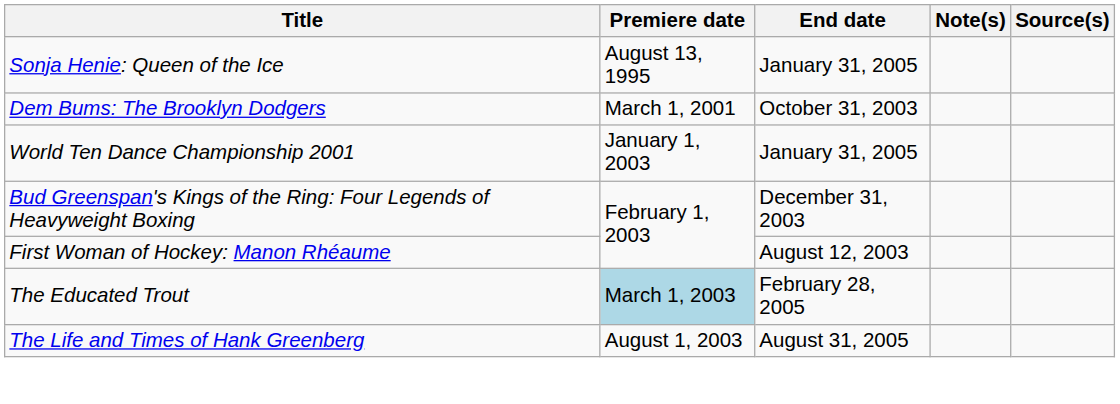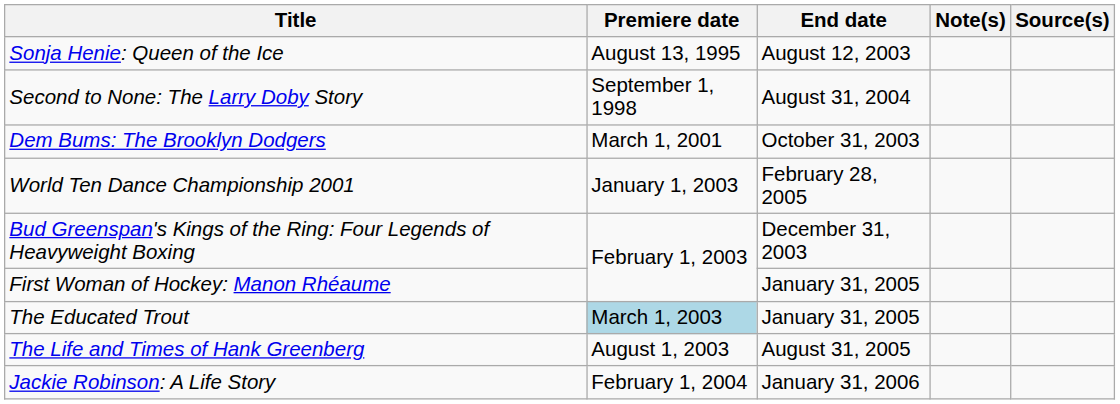Sonja Henie: Queen of the Ice | End date: January 31, 2005 -> August 12, 2003
+ row: Second to None: The Larry Doby Story | September 1, 1998 | August 31, 2004
World Ten Dance Championship 2001 | End date: January 31, 2005 -> February 28, 2005
First Woman of Hockey: Manon Rhéaume | End date: August 12, 2003 -> January 31, 2005
The Educated Trout | End date: February 28, 2005 -> January 31, 2005
+ row: Jackie Robinson: A Life Story | February 1, 2004 | January 31, 2006
